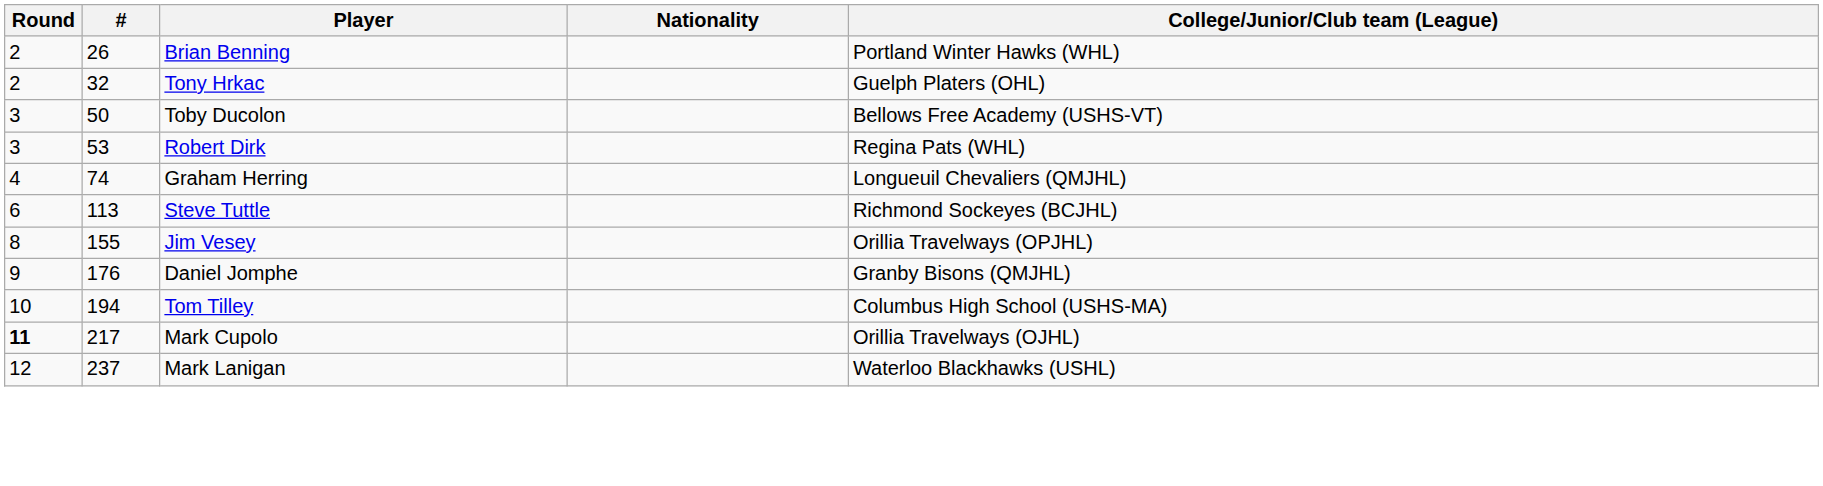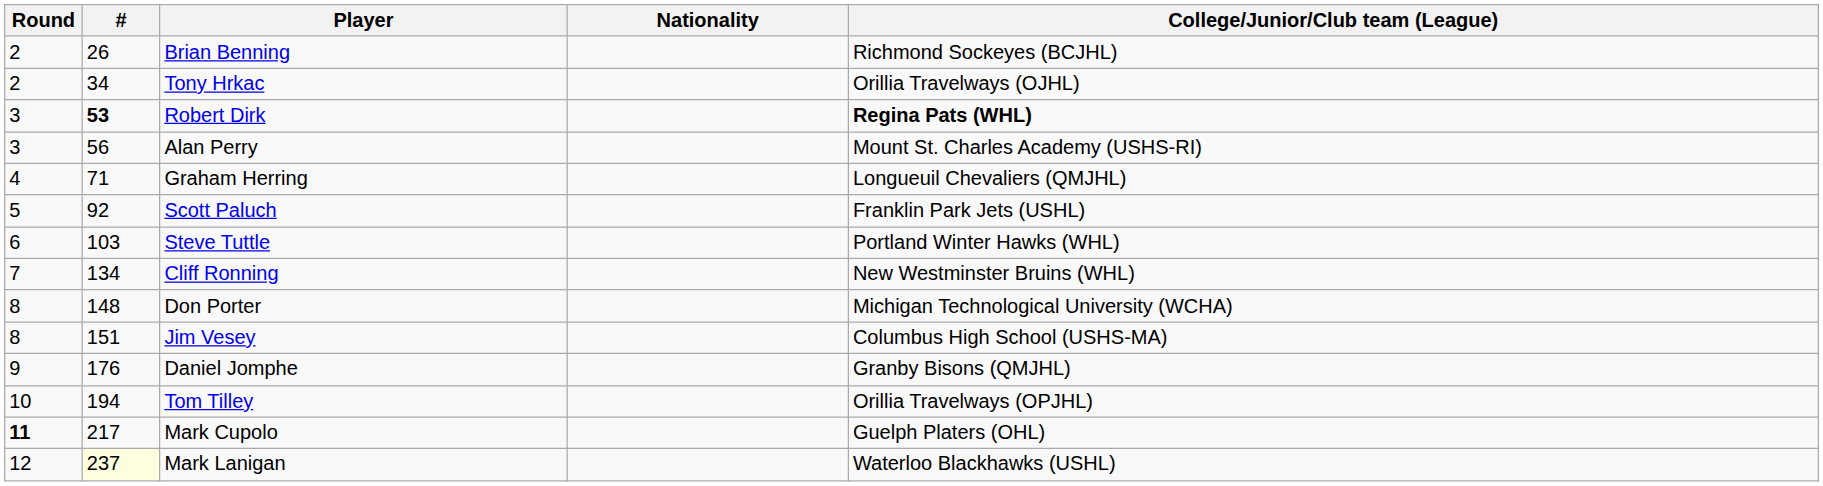Brian Benning | College/Junior/Club team (League): Portland Winter Hawks (WHL) -> Richmond Sockeyes (BCJHL)
Tony Hrkac | #: 32 -> 34
Tony Hrkac | College/Junior/Club team (League): Guelph Platers (OHL) -> Orillia Travelways (OJHL)
- row: 3 | 50 | Toby Ducolon | Bellows Free Academy (USHS-VT)
Robert Dirk | #: normal -> bold
Robert Dirk | College/Junior/Club team (League): normal -> bold
+ row: 3 | 56 | Alan Perry | Mount St. Charles Academy (USHS-RI)
Graham Herring | #: 74 -> 71
+ row: 5 | 92 | Scott Paluch | Franklin Park Jets (USHL)
Steve Tuttle | #: 113 -> 103
Steve Tuttle | College/Junior/Club team (League): Richmond Sockeyes (BCJHL) -> Portland Winter Hawks (WHL)
+ row: 7 | 134 | Cliff Ronning | New Westminster Bruins (WHL)
+ row: 8 | 148 | Don Porter | Michigan Technological University (WCHA)
Jim Vesey | #: 155 -> 151
Jim Vesey | College/Junior/Club team (League): Orillia Travelways (OPJHL) -> Columbus High School (USHS-MA)
Tom Tilley | College/Junior/Club team (League): Columbus High School (USHS-MA) -> Orillia Travelways (OPJHL)
Mark Cupolo | College/Junior/Club team (League): Orillia Travelways (OJHL) -> Guelph Platers (OHL)
Mark Lanigan | #: no background -> lightyellow background
